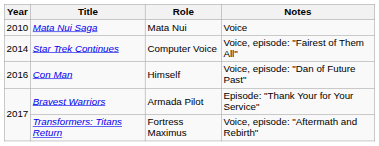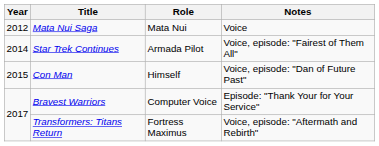Mata Nui Saga | Year: 2010 -> 2012
Star Trek Continues | Role: Computer Voice -> Armada Pilot
Con Man | Year: 2016 -> 2015
Bravest Warriors | Role: Armada Pilot -> Computer Voice
